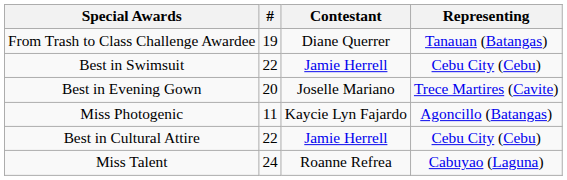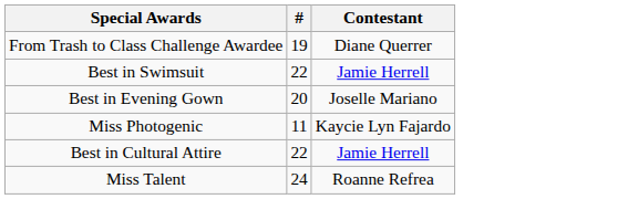- column: Representing | Tanauan (Batangas) | Cebu City (Cebu) | Trece Martires (Cavite) | Agoncillo (Batangas) | Cebu City (Cebu) | Cabuyao (Laguna)
